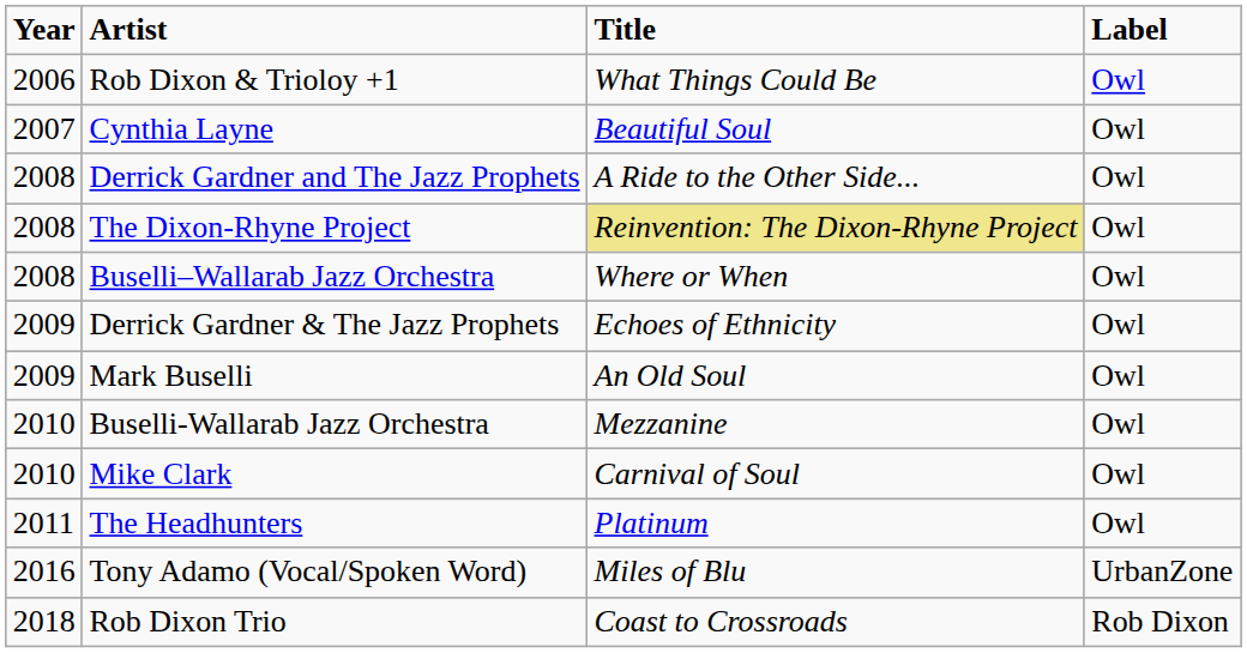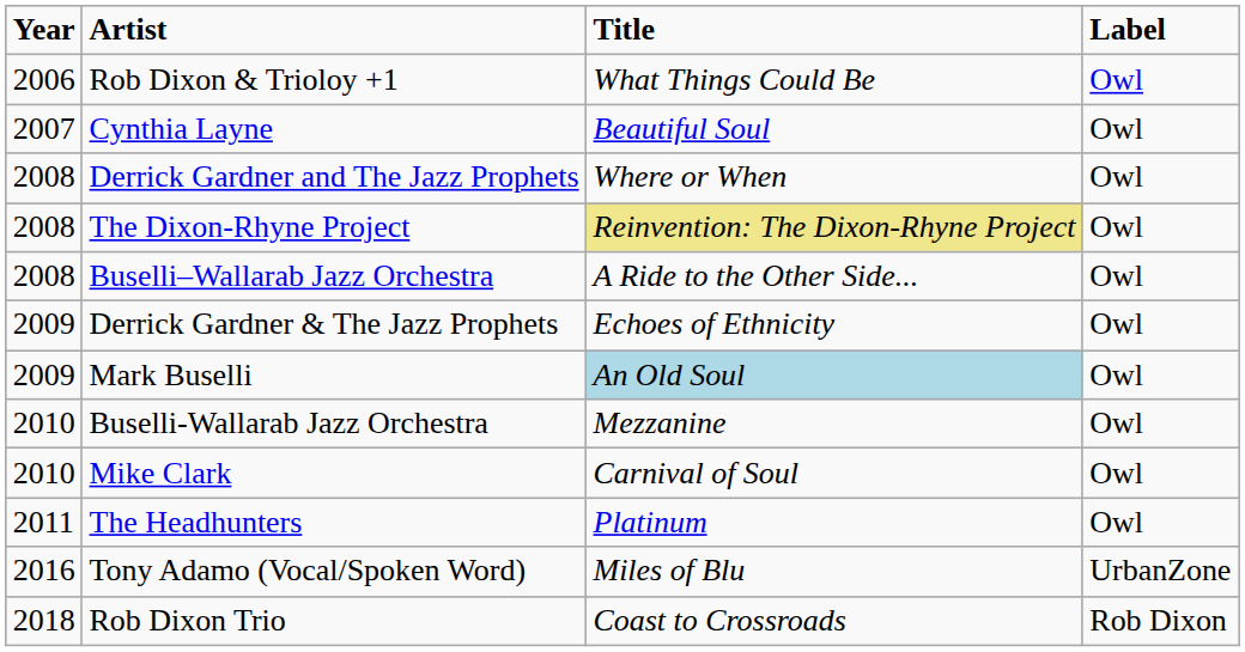Derrick Gardner and The Jazz Prophets | Title: A Ride to the Other Side... -> Where or When
Buselli–Wallarab Jazz Orchestra | Title: Where or When -> A Ride to the Other Side...
Mark Buselli | Title: no background -> lightblue background
